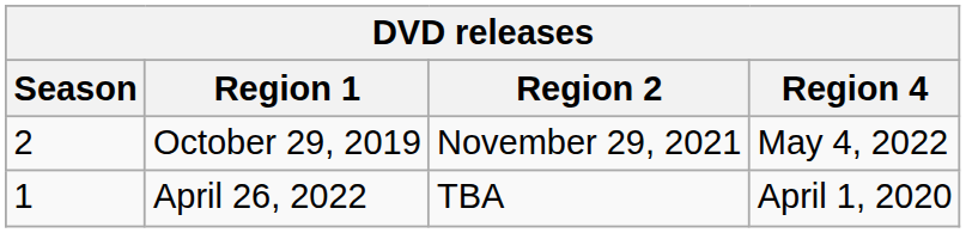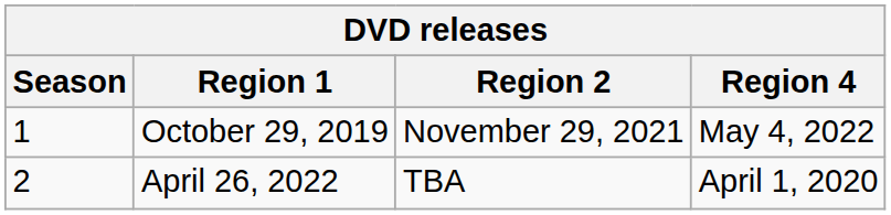October 29, 2019 | Season: 2 -> 1
April 26, 2022 | Season: 1 -> 2
